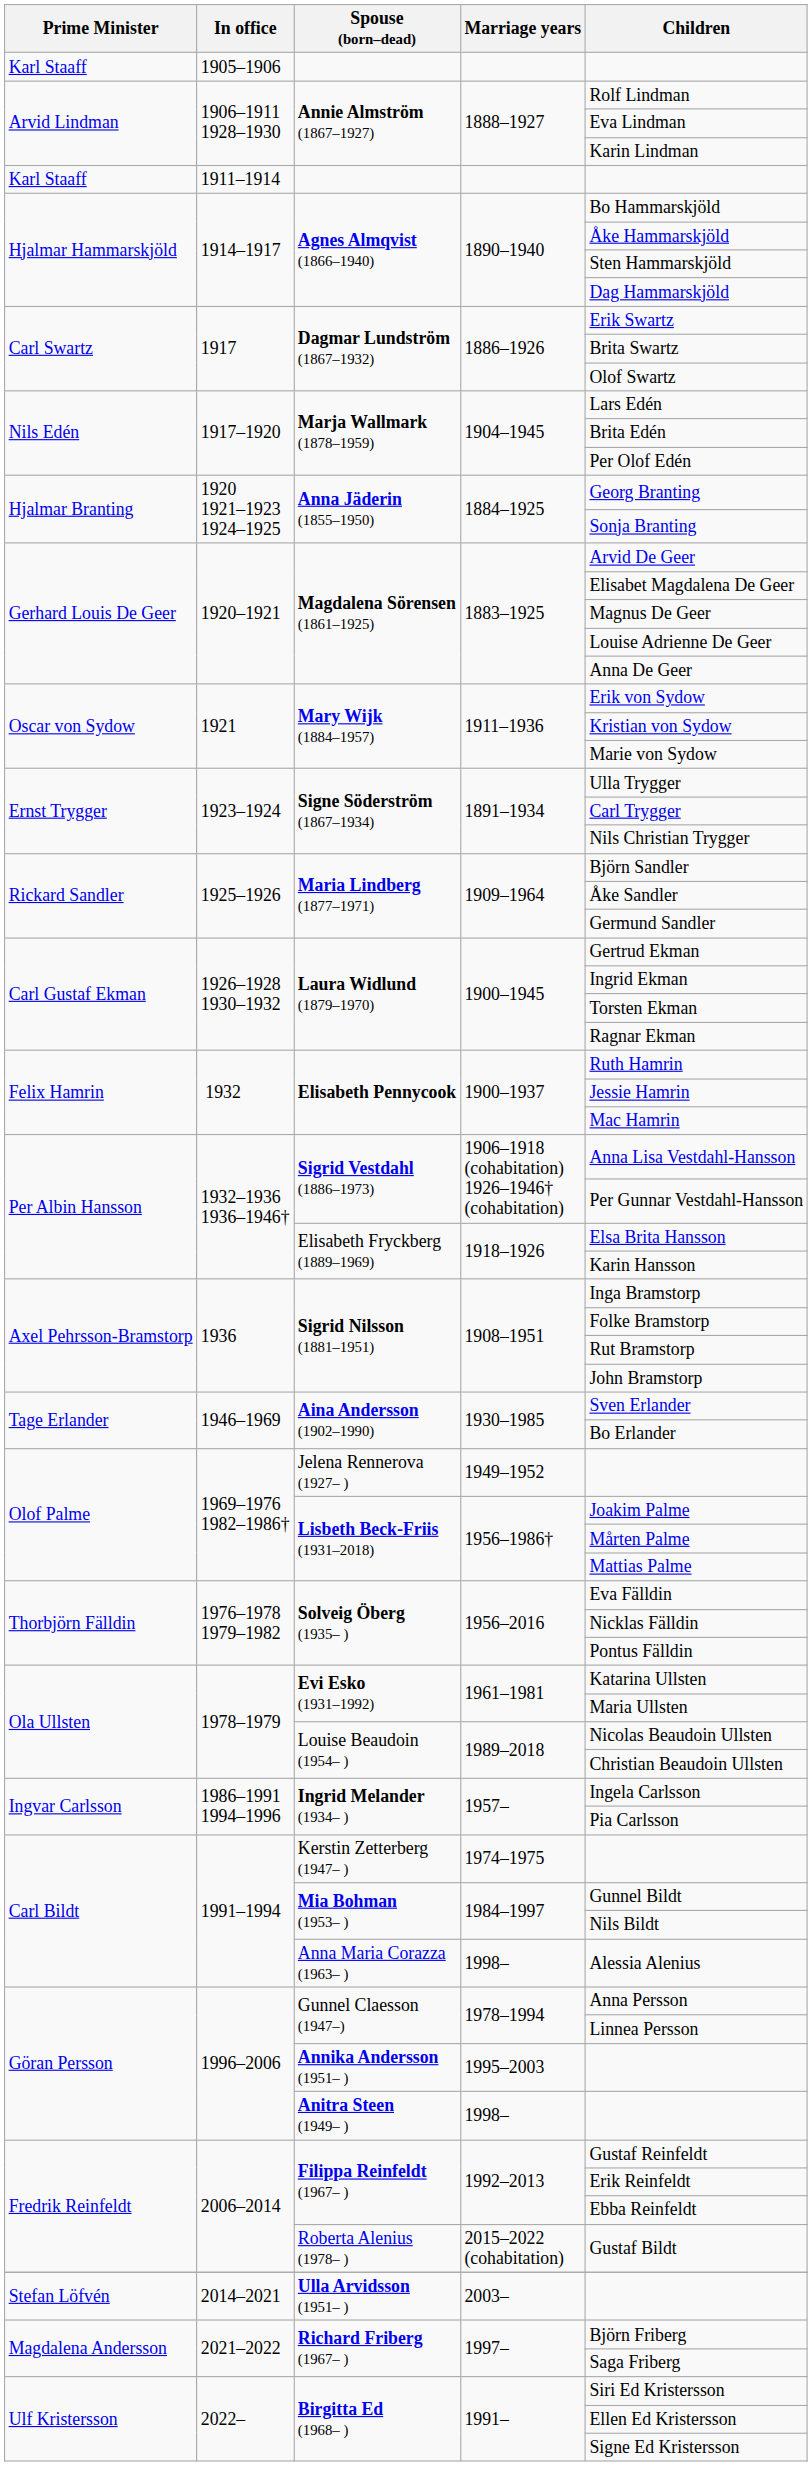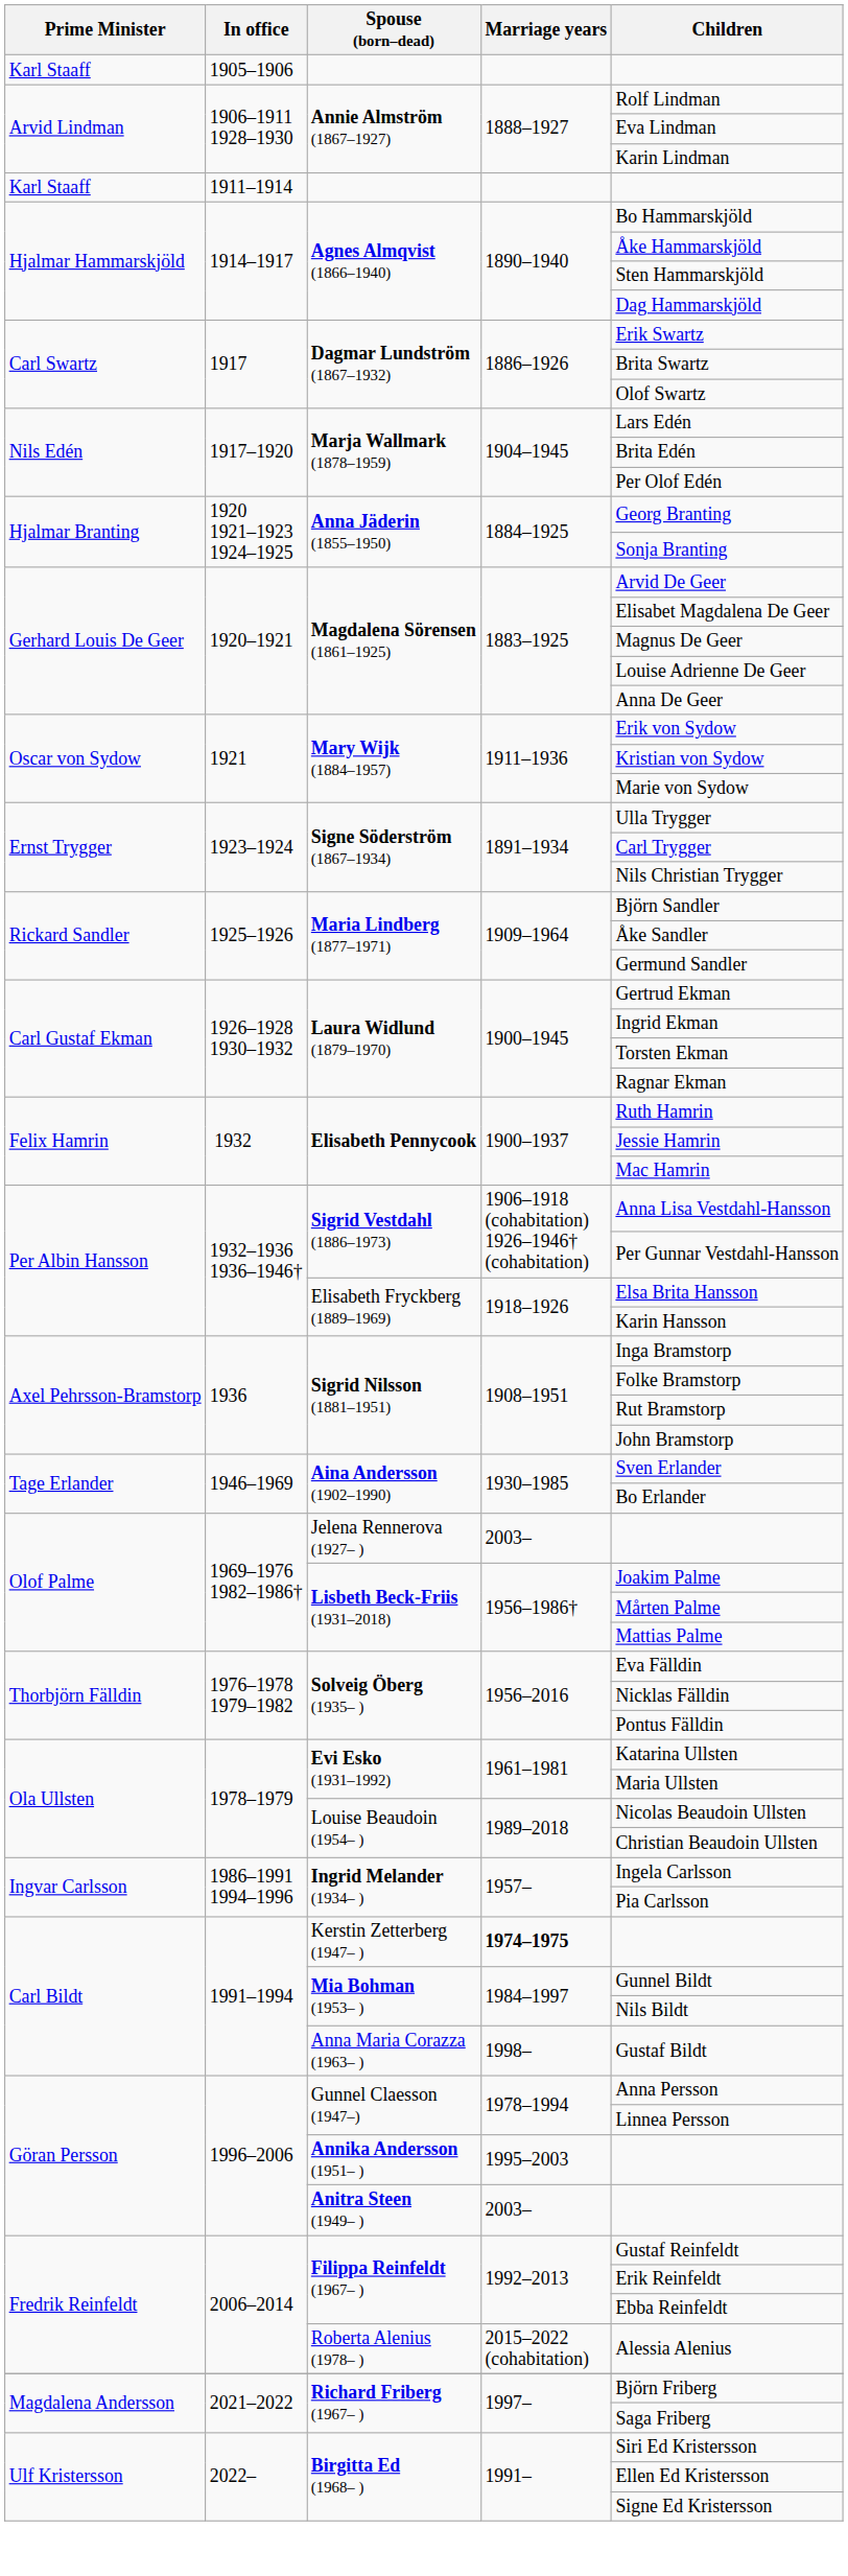Jelena Rennerova (1927– ) | Marriage years: 1949–1952 -> 2003–
Kerstin Zetterberg (1947– ) | Marriage years: normal -> bold
Anna Maria Corazza (1963– ) | Children: Alessia Alenius -> Gustaf Bildt
Anitra Steen (1949– ) | Marriage years: 1998– -> 2003–
Roberta Alenius (1978– ) | Children: Gustaf Bildt -> Alessia Alenius
- row: Stefan Löfvén | 2014–2021 | Ulla Arvidsson (1951– ) | 2003–
